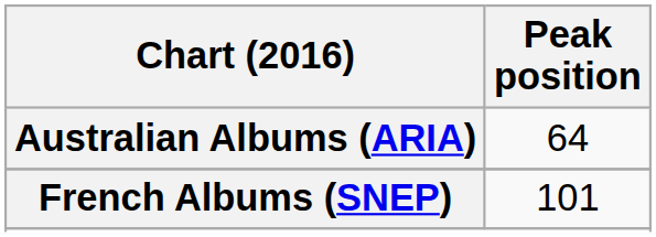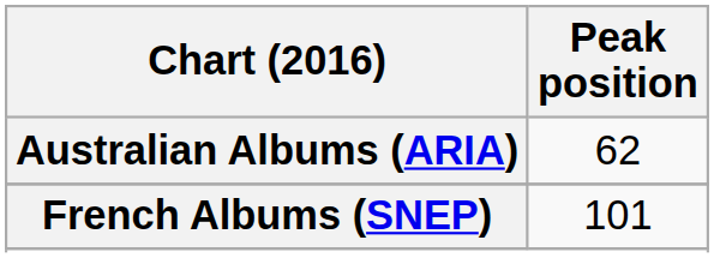Australian Albums (ARIA) | Peak position: 64 -> 62
